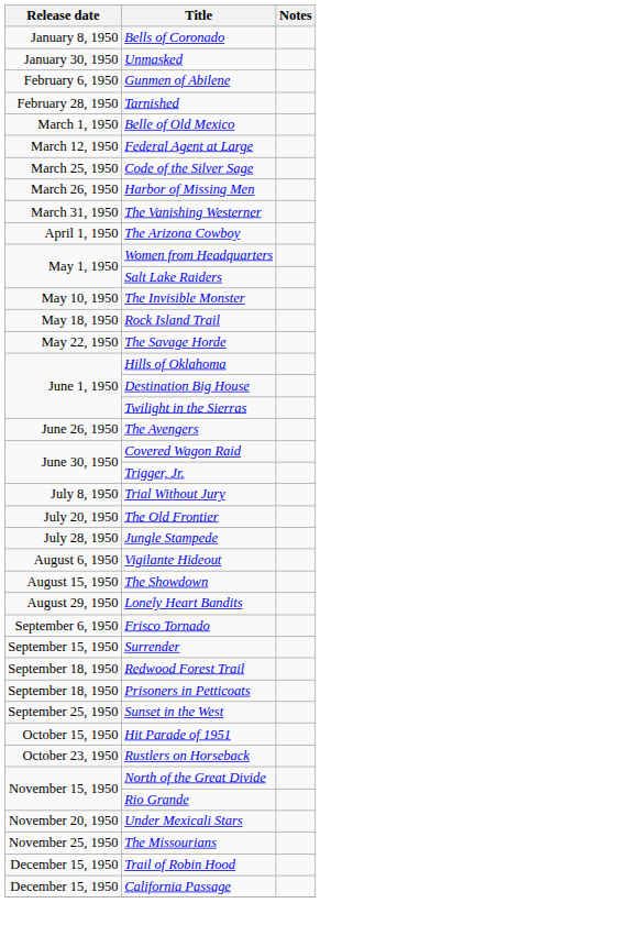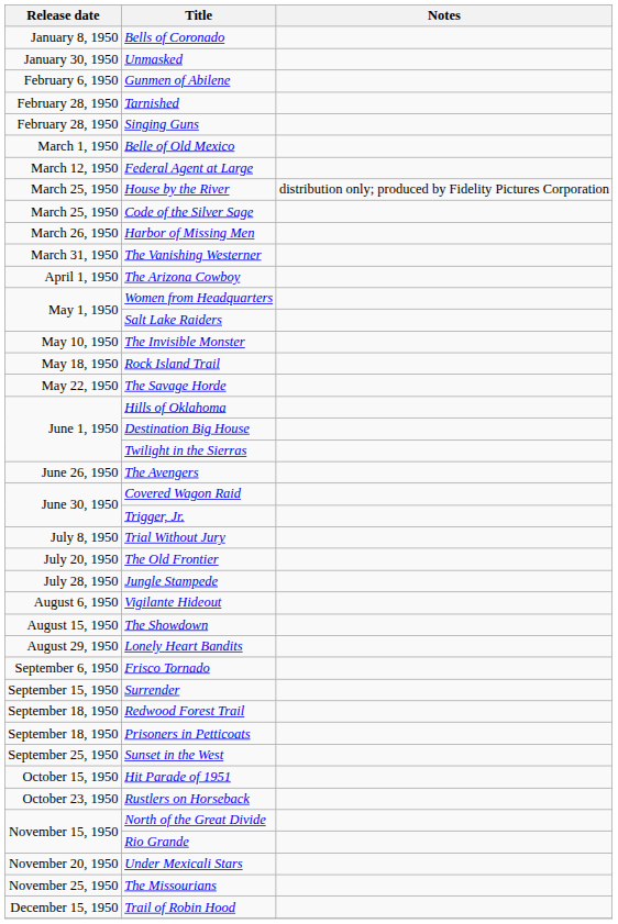+ row: February 28, 1950 | Singing Guns
+ row: March 25, 1950 | House by the River | distribution only; produced by Fidelity Pictures Corporation
- row: December 15, 1950 | California Passage
